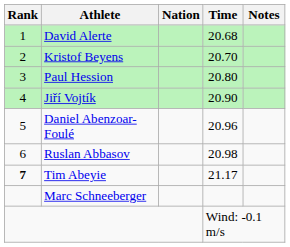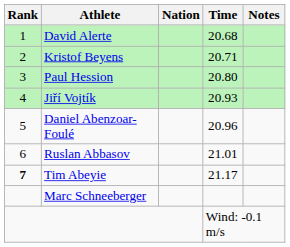Kristof Beyens | Time: 20.70 -> 20.71
Jiří Vojtík | Time: 20.90 -> 20.93
Ruslan Abbasov | Time: 20.98 -> 21.01
